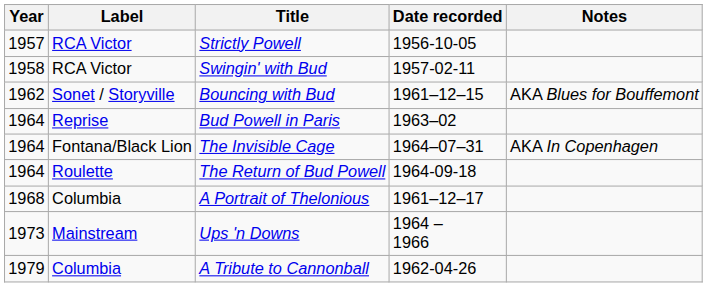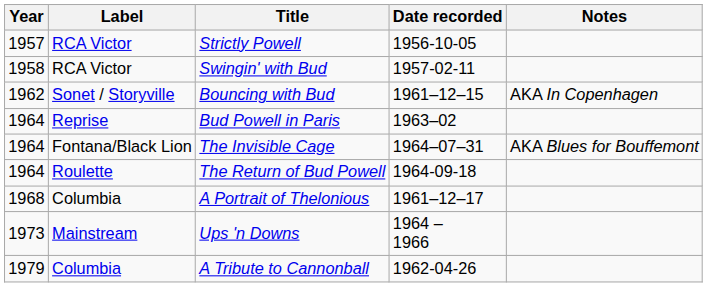Bouncing with Bud | Notes: AKA Blues for Bouffemont -> AKA In Copenhagen
The Invisible Cage | Notes: AKA In Copenhagen -> AKA Blues for Bouffemont
